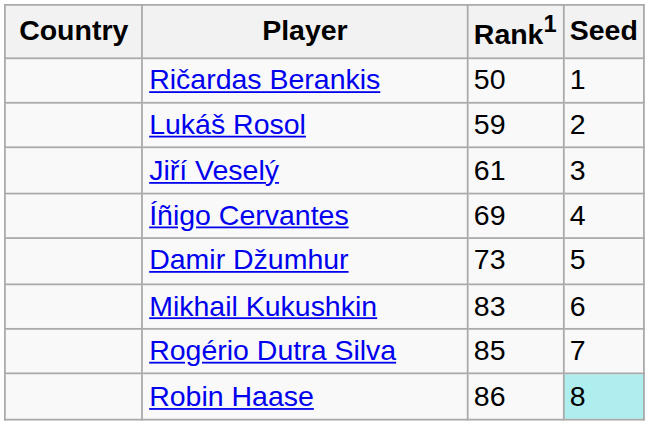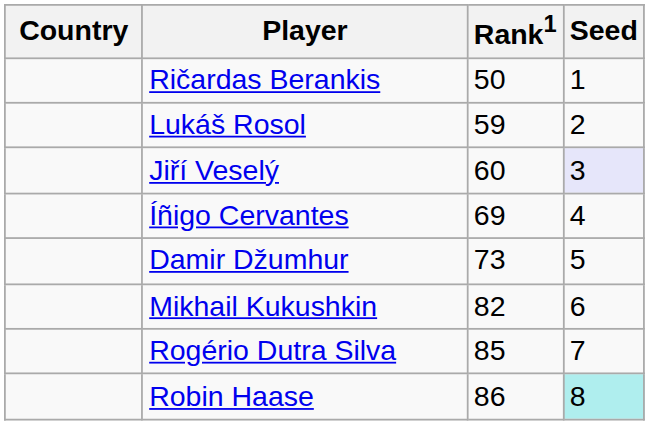Jiří Veselý | Rank1: 61 -> 60
Jiří Veselý | Seed: no background -> lavender background
Mikhail Kukushkin | Rank1: 83 -> 82
